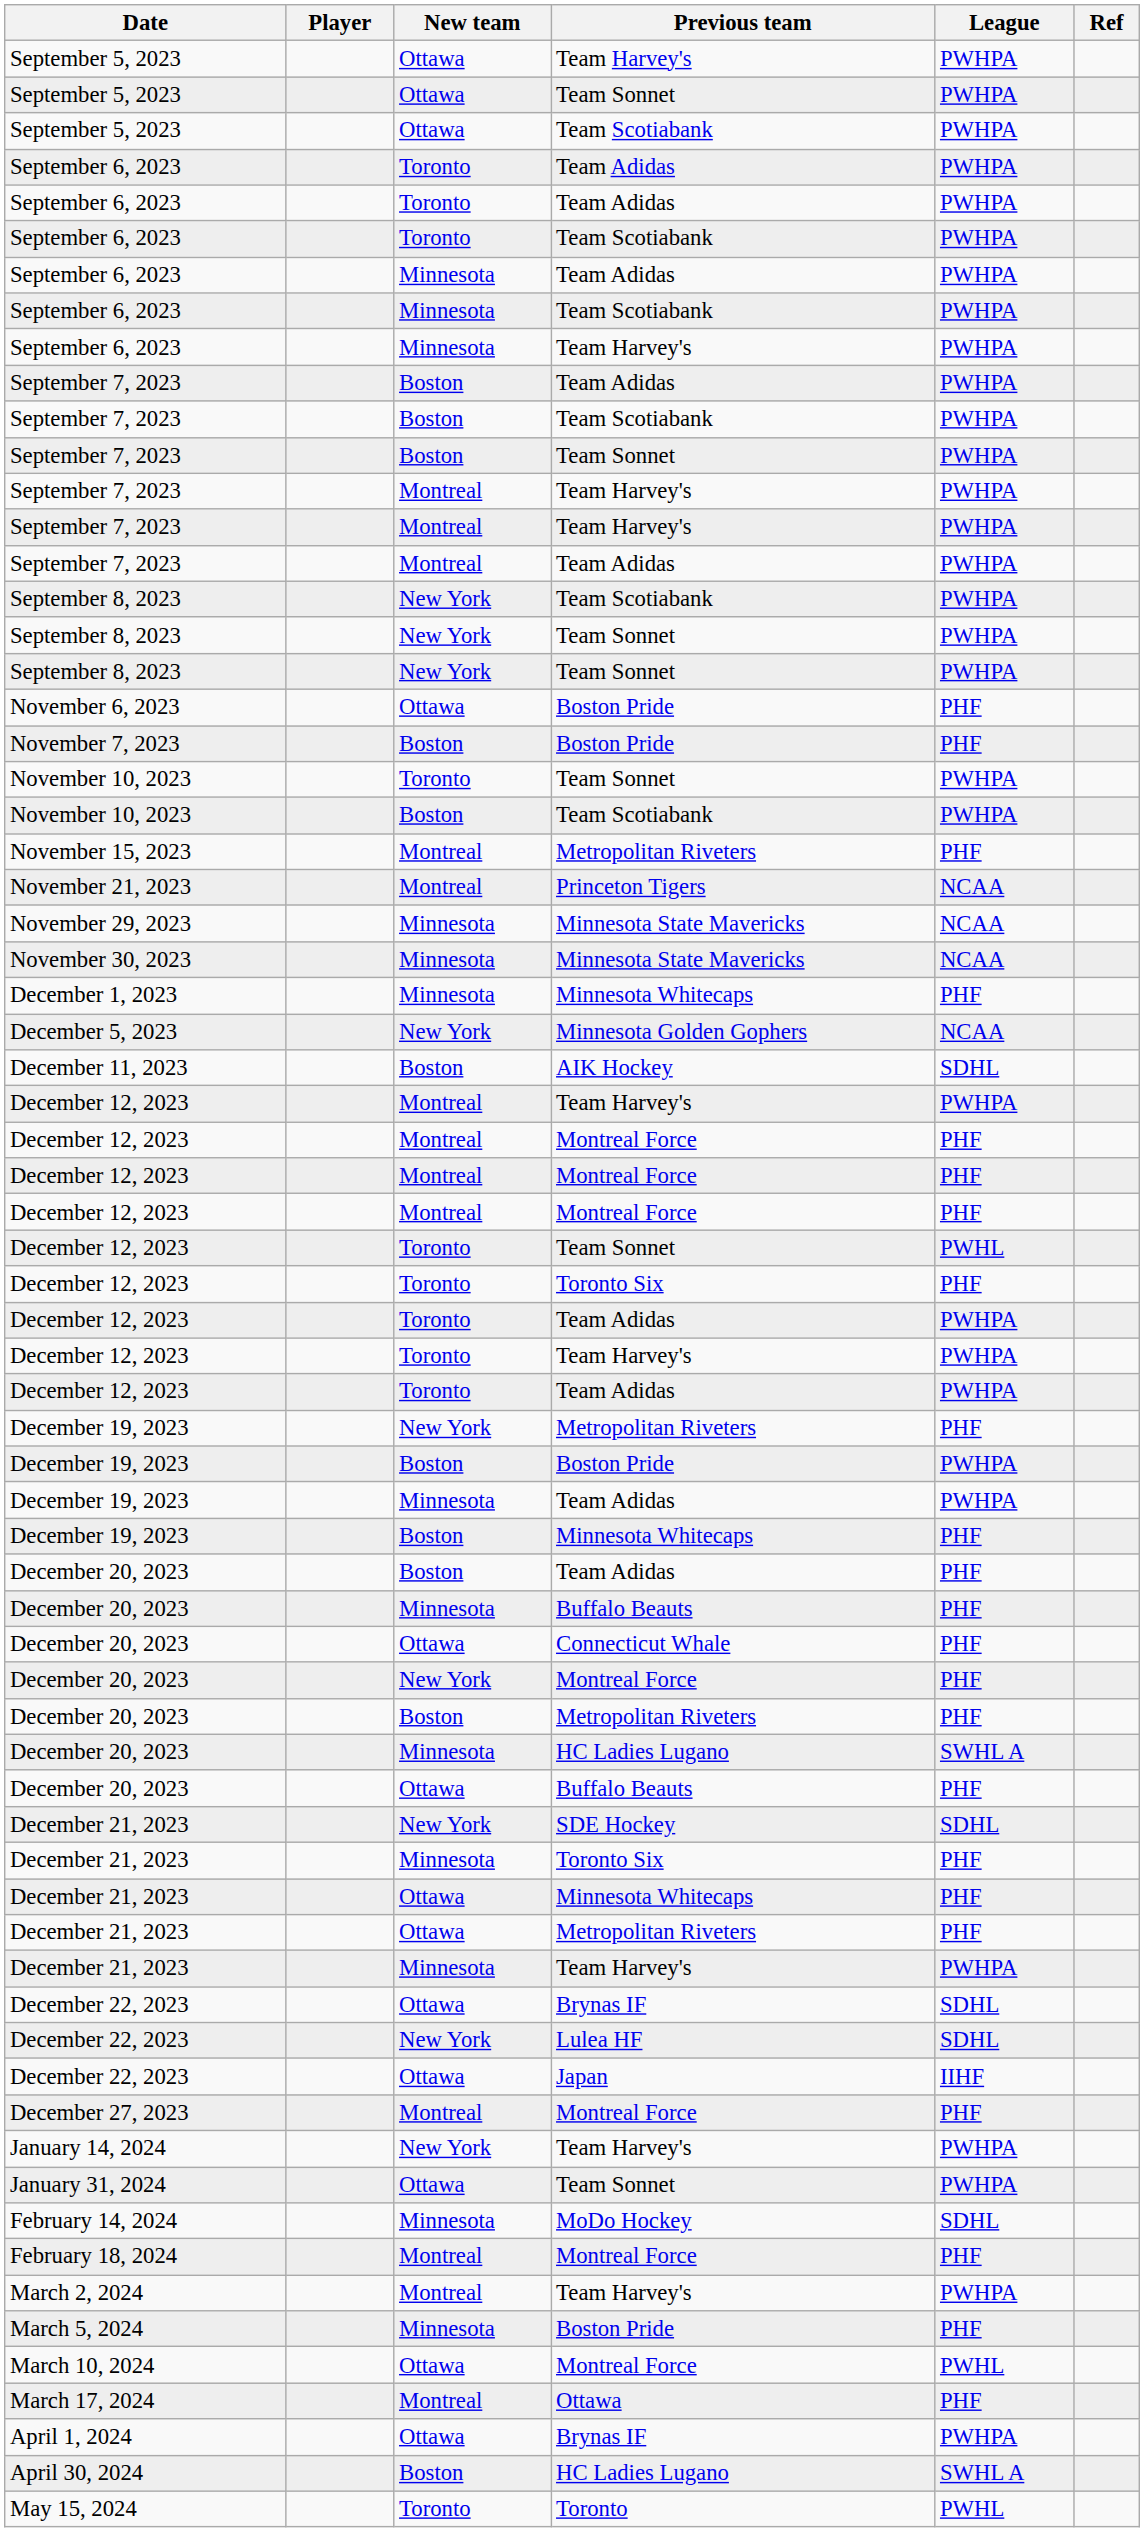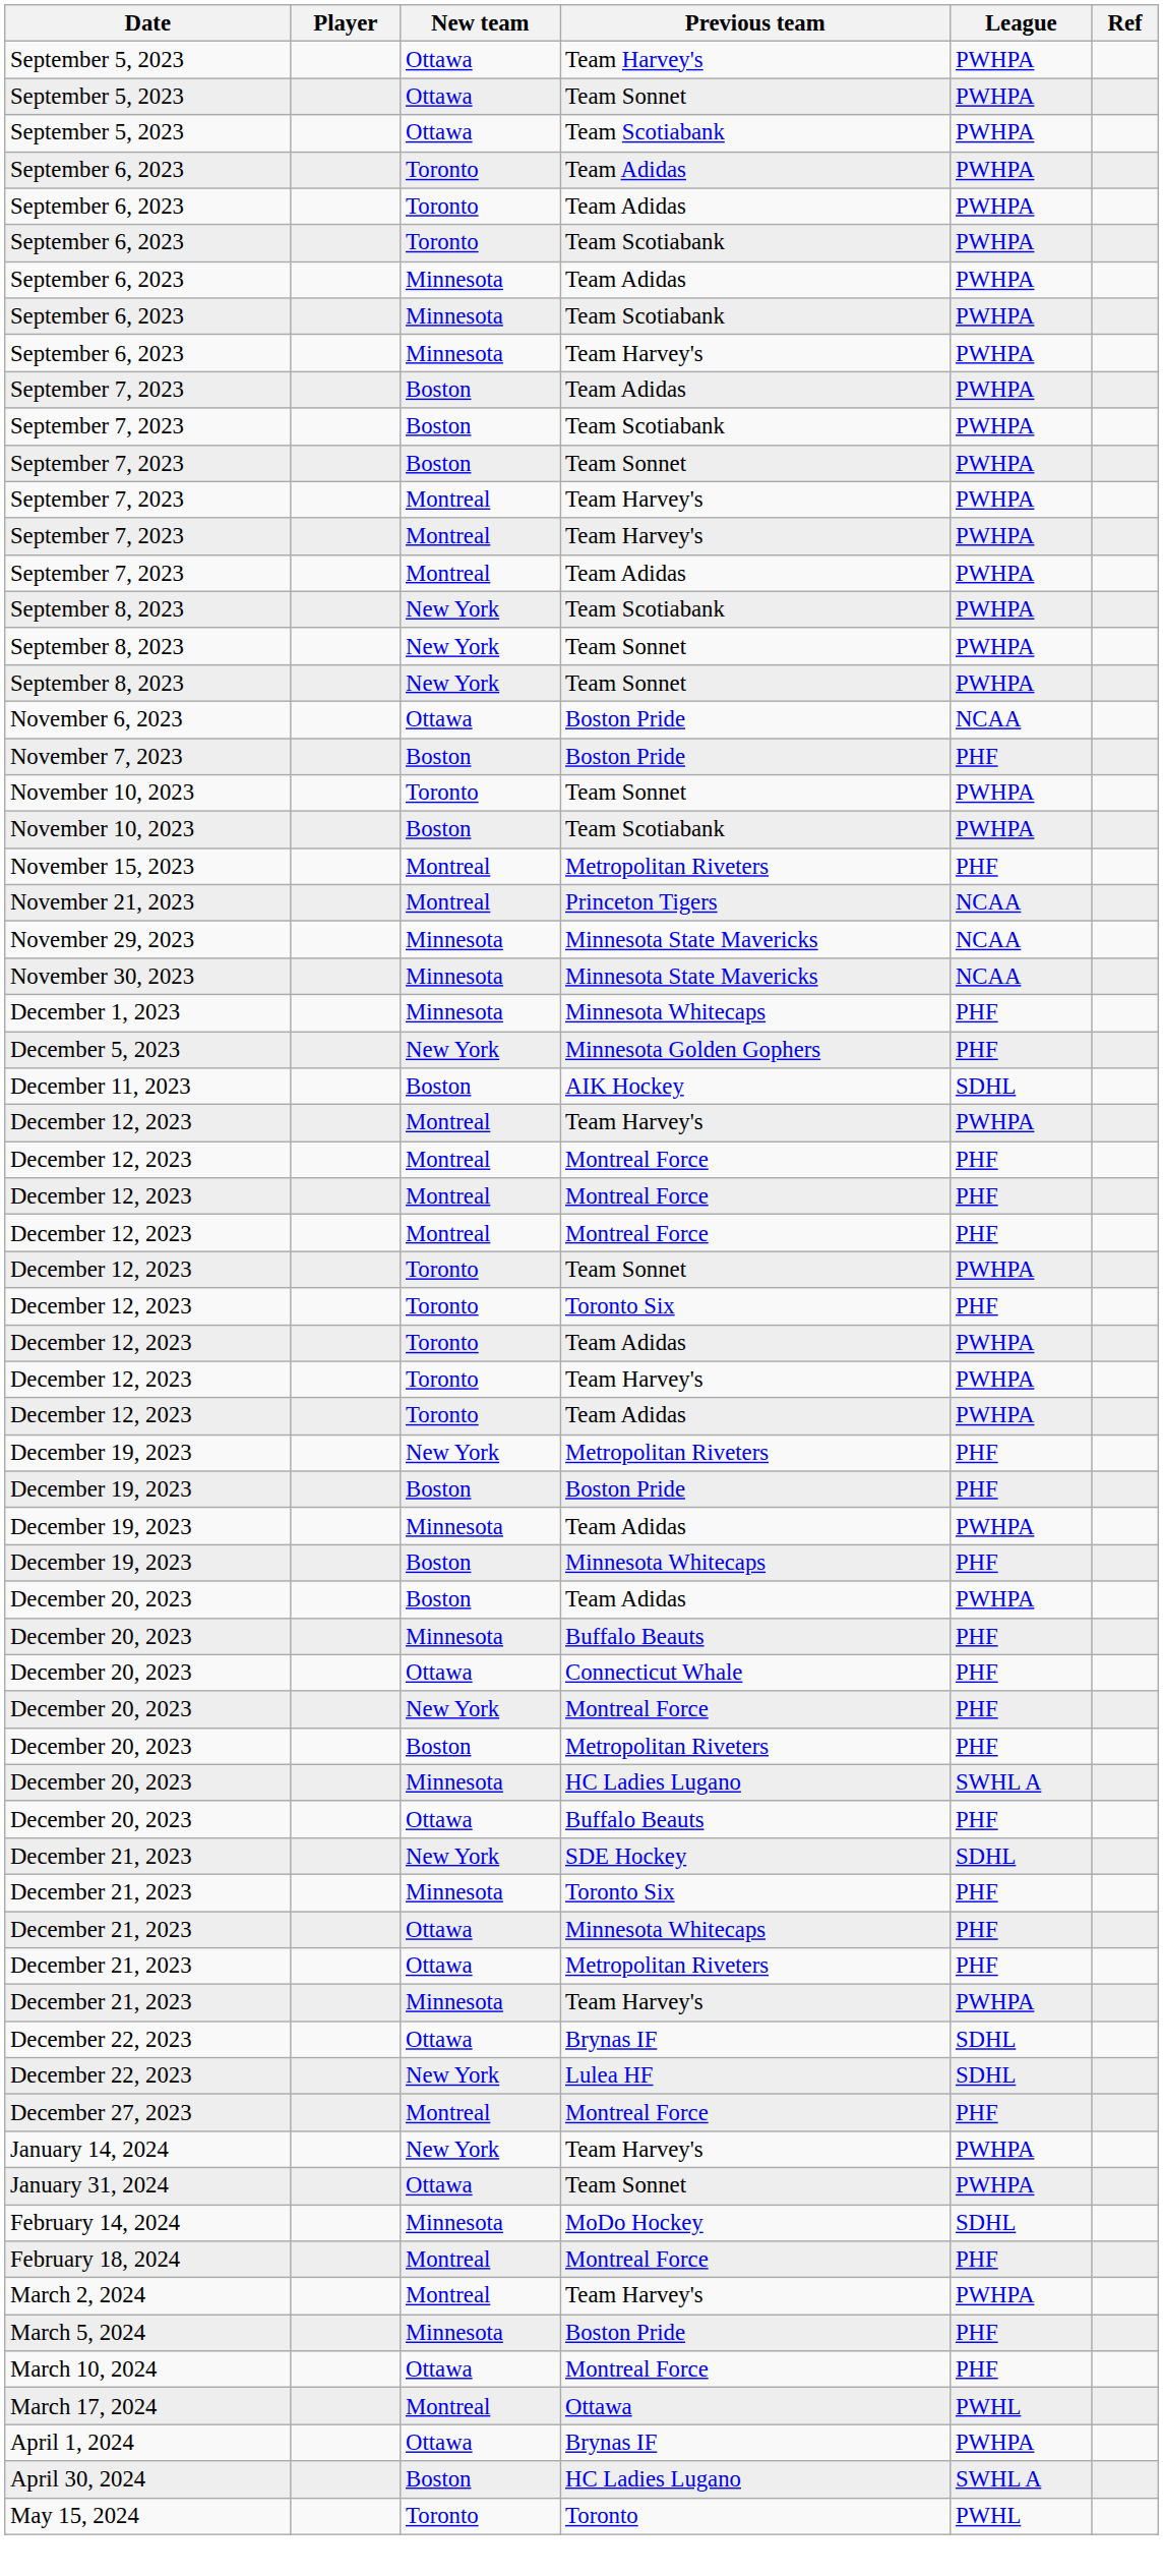November 6, 2023 | League: PHF -> NCAA
December 5, 2023 | League: NCAA -> PHF
December 12, 2023 / Team Sonnet | League: PWHL -> PWHPA
December 19, 2023 / Boston Pride | League: PWHPA -> PHF
December 20, 2023 / Team Adidas | League: PHF -> PWHPA
- row: December 22, 2023 | Ottawa | Japan | IIHF
March 10, 2024 | League: PWHL -> PHF
March 17, 2024 | League: PHF -> PWHL
